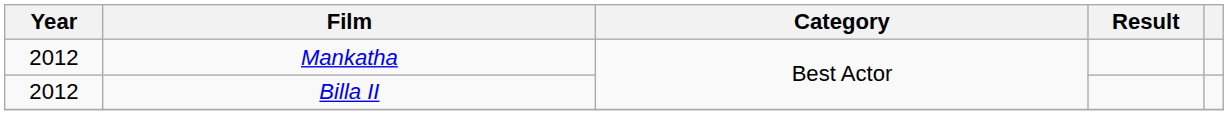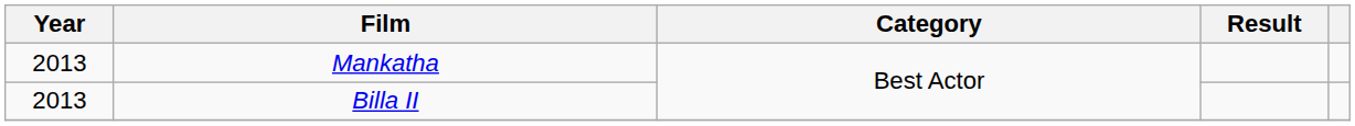Mankatha | Year: 2012 -> 2013
Billa II | Year: 2012 -> 2013
